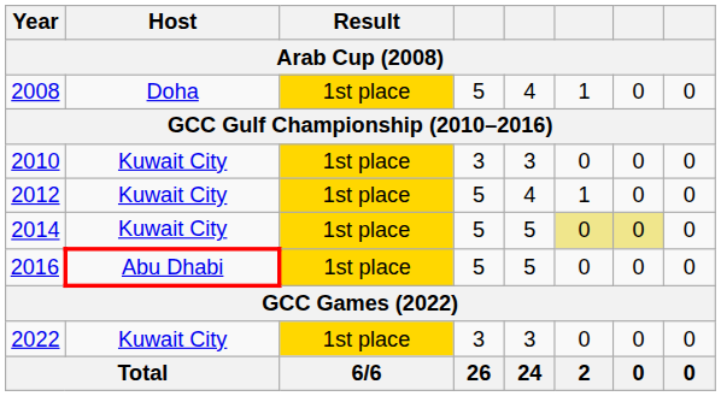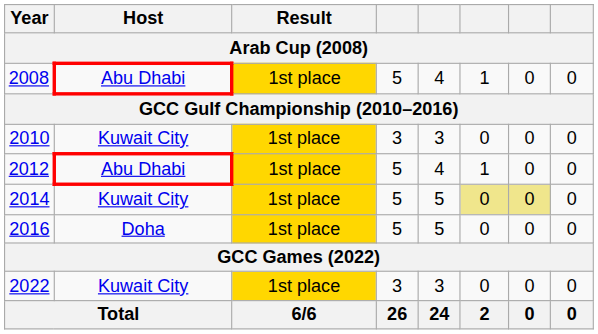2008 | Host: Doha -> Abu Dhabi
2012 | Host: Kuwait City -> Abu Dhabi
2016 | Host: Abu Dhabi -> Doha
